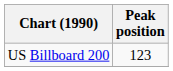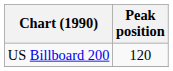US Billboard 200 | Peak position: 123 -> 120
